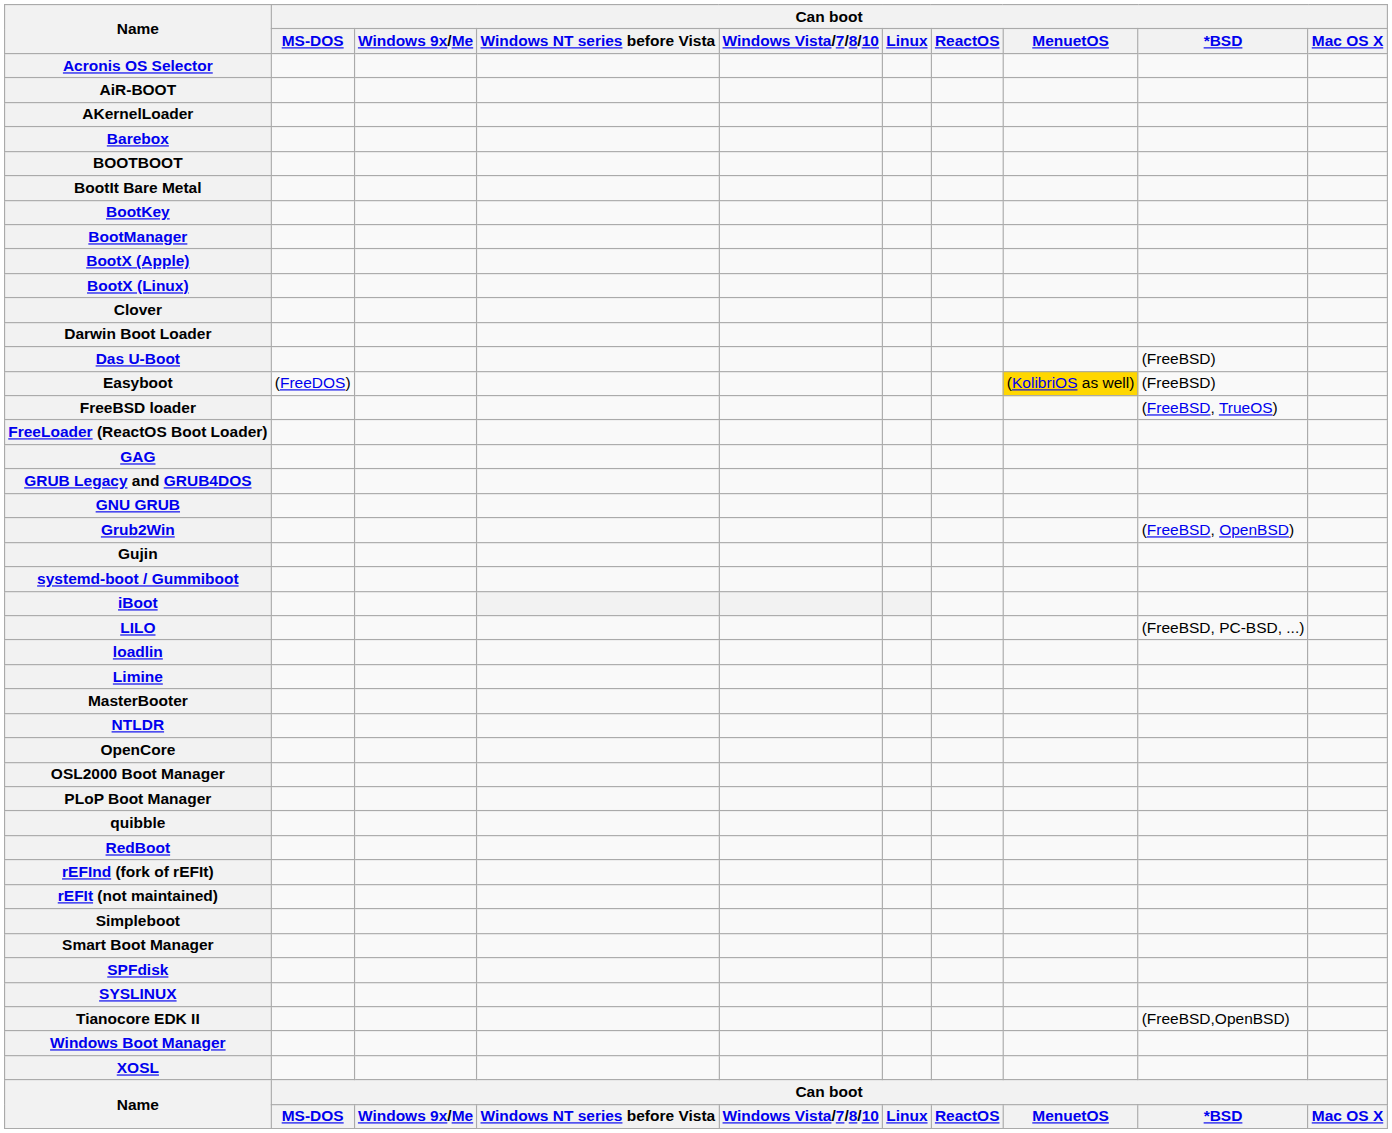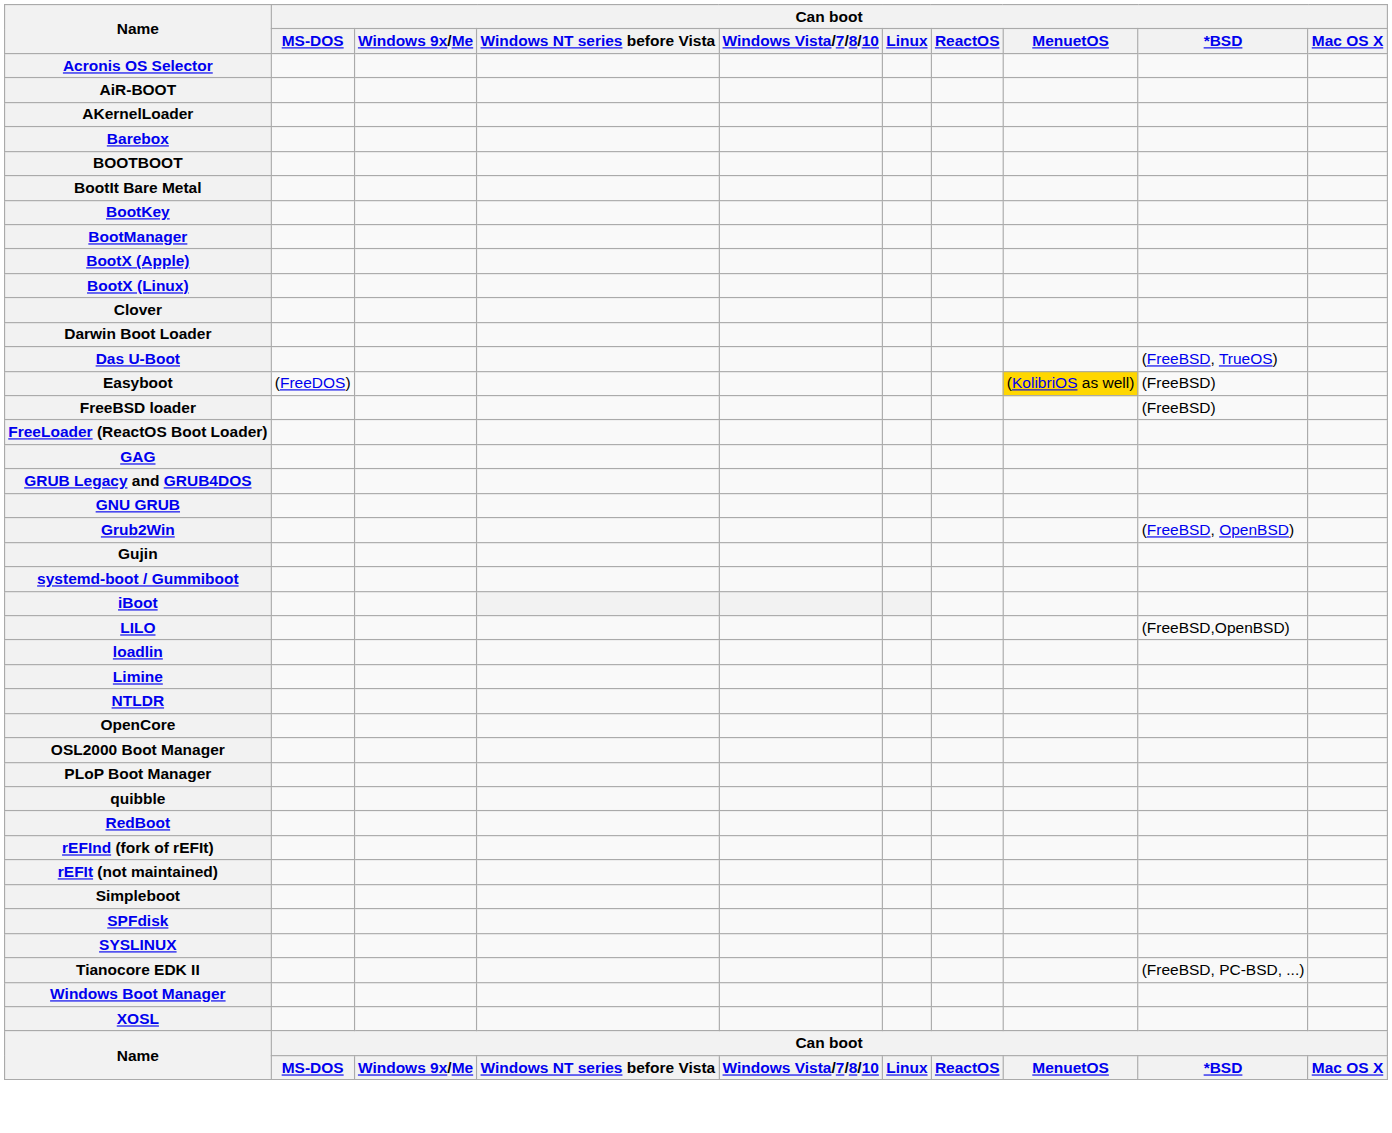Das U-Boot | Can boot / *BSD: (FreeBSD) -> (FreeBSD, TrueOS)
FreeBSD loader | Can boot / *BSD: (FreeBSD, TrueOS) -> (FreeBSD)
LILO | Can boot / *BSD: (FreeBSD, PC-BSD, ...) -> (FreeBSD,OpenBSD)
- row: MasterBooter
- row: Smart Boot Manager
Tianocore EDK II | Can boot / *BSD: (FreeBSD,OpenBSD) -> (FreeBSD, PC-BSD, ...)
